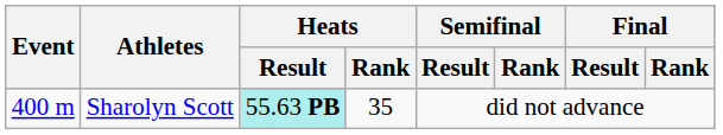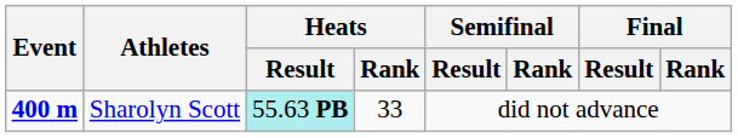Sharolyn Scott | Event: normal -> bold
Sharolyn Scott | Heats / Rank: 35 -> 33
